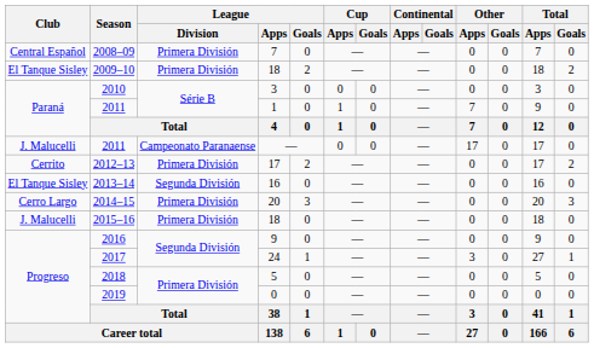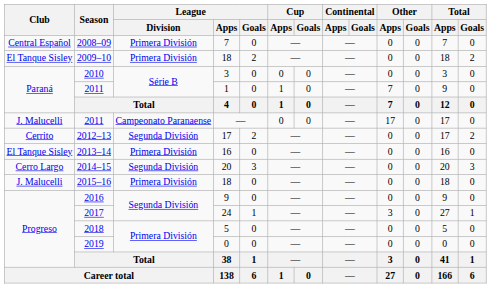2012–13 | League / Division: Primera División -> Segunda División
2013–14 | League / Division: Segunda División -> Primera División
2014–15 | League / Division: Primera División -> Segunda División
